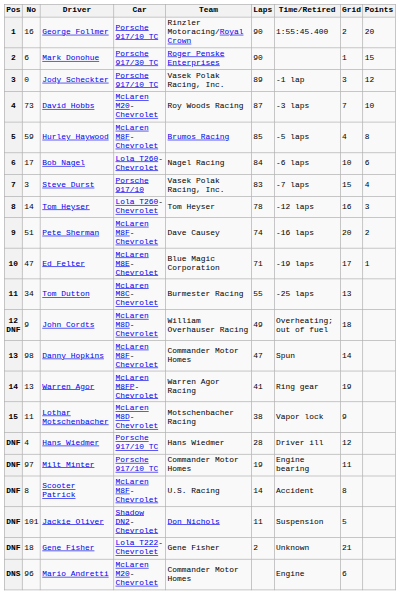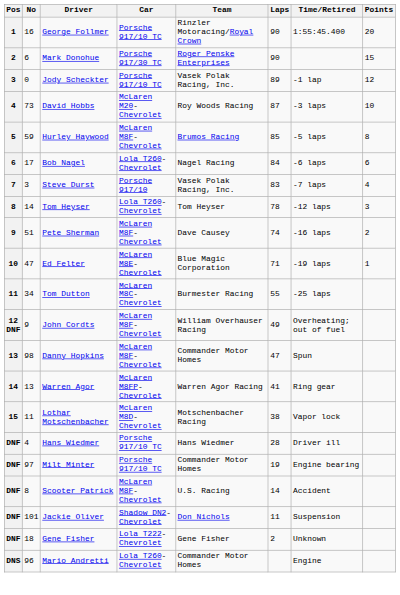- column: Grid | 2 | 1 | 3 | 7 | 4 | 10 | 15 | 16 | 20 | 17 | 13 | 18 | 14 | 19 | 9 | 12 | 11 | 8 | 5 | 21 | 6
John Cordts | Car: McLaren M8D-Chevrolet -> McLaren M8F-Chevrolet
Mario Andretti | Car: McLaren M20-Chevrolet -> Lola T260-Chevrolet
